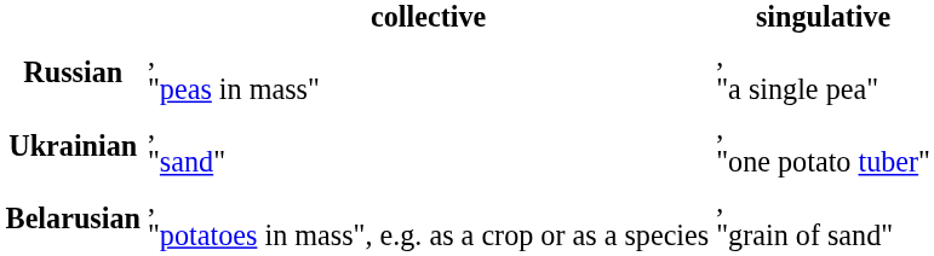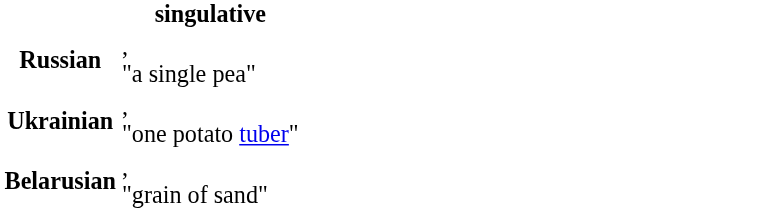- column: collective | , "peas in mass" | , "sand" | , "potatoes in mass", e.g. as a crop or as a species
